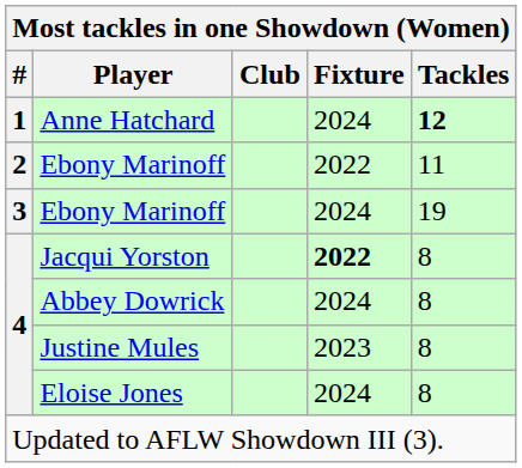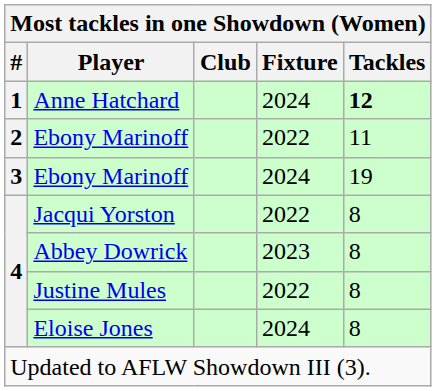Jacqui Yorston | Fixture: bold -> normal
Abbey Dowrick | Fixture: 2024 -> 2023
Justine Mules | Fixture: 2023 -> 2022
